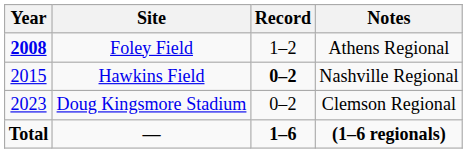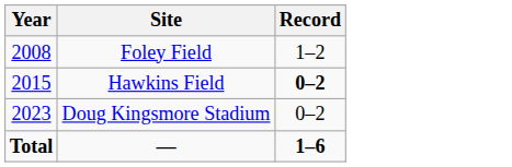- column: Notes | Athens Regional | Nashville Regional | Clemson Regional | (1–6 regionals)
Foley Field | Year: bold -> normal
